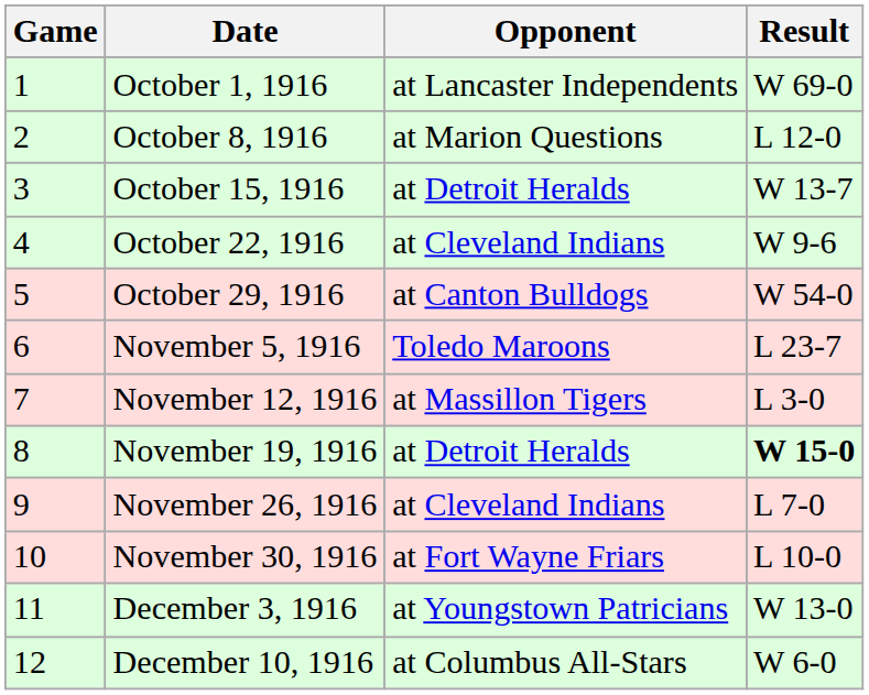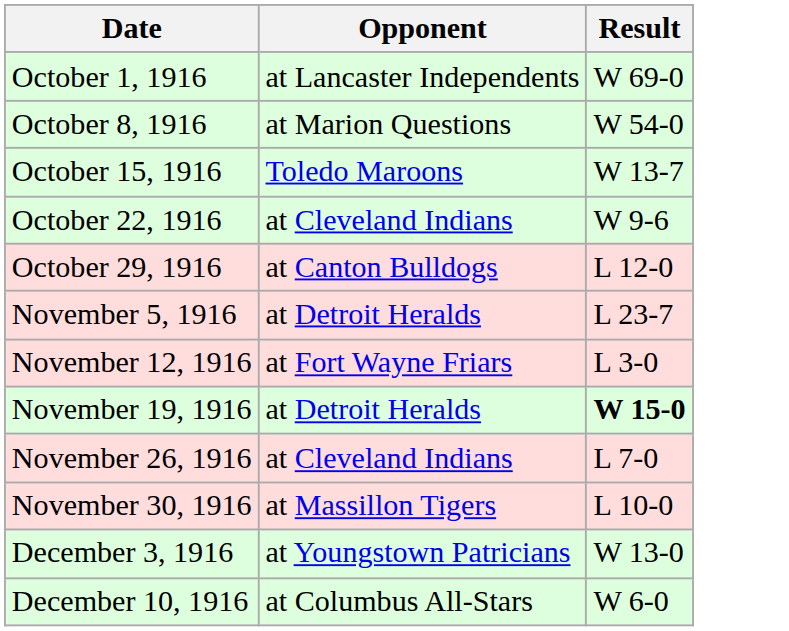- column: Game | 1 | 2 | 3 | 4 | 5 | 6 | 7 | 8 | 9 | 10 | 11 | 12
October 8, 1916 | Result: L 12-0 -> W 54-0
October 15, 1916 | Opponent: at Detroit Heralds -> Toledo Maroons
October 29, 1916 | Result: W 54-0 -> L 12-0
November 5, 1916 | Opponent: Toledo Maroons -> at Detroit Heralds
November 12, 1916 | Opponent: at Massillon Tigers -> at Fort Wayne Friars
November 30, 1916 | Opponent: at Fort Wayne Friars -> at Massillon Tigers
